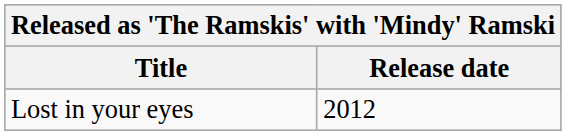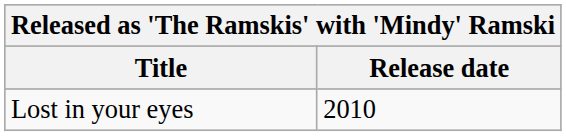Lost in your eyes | Release date: 2012 -> 2010
